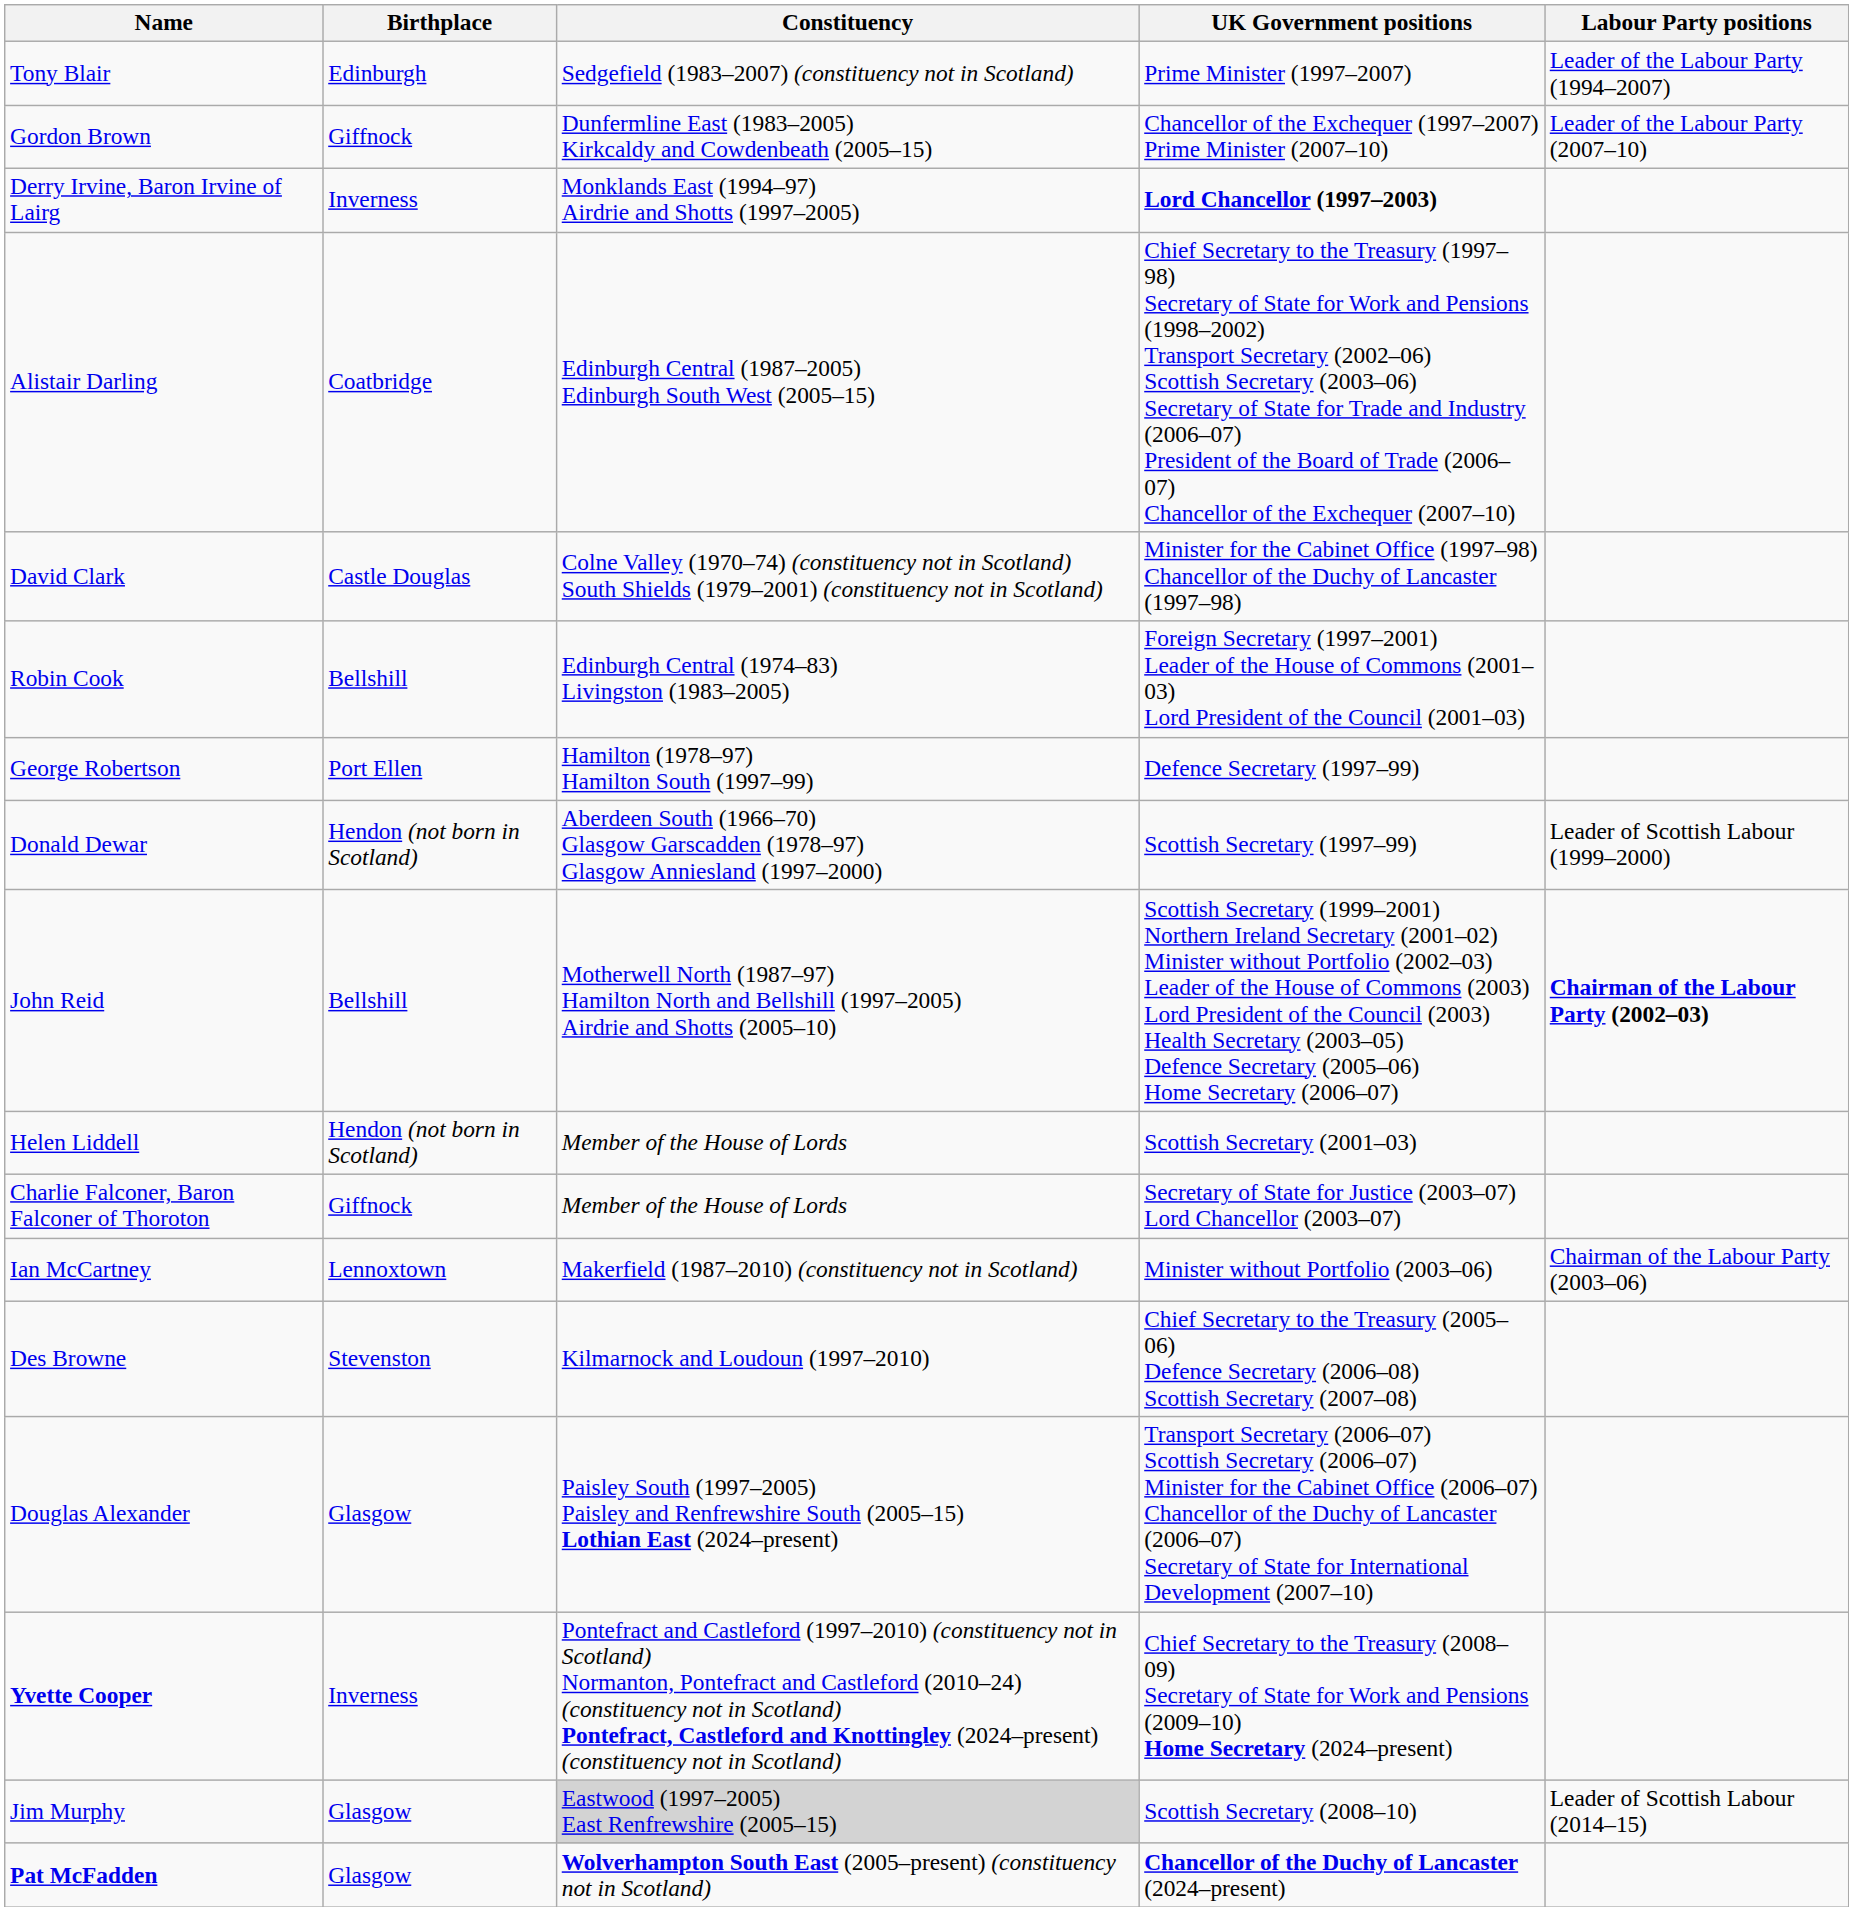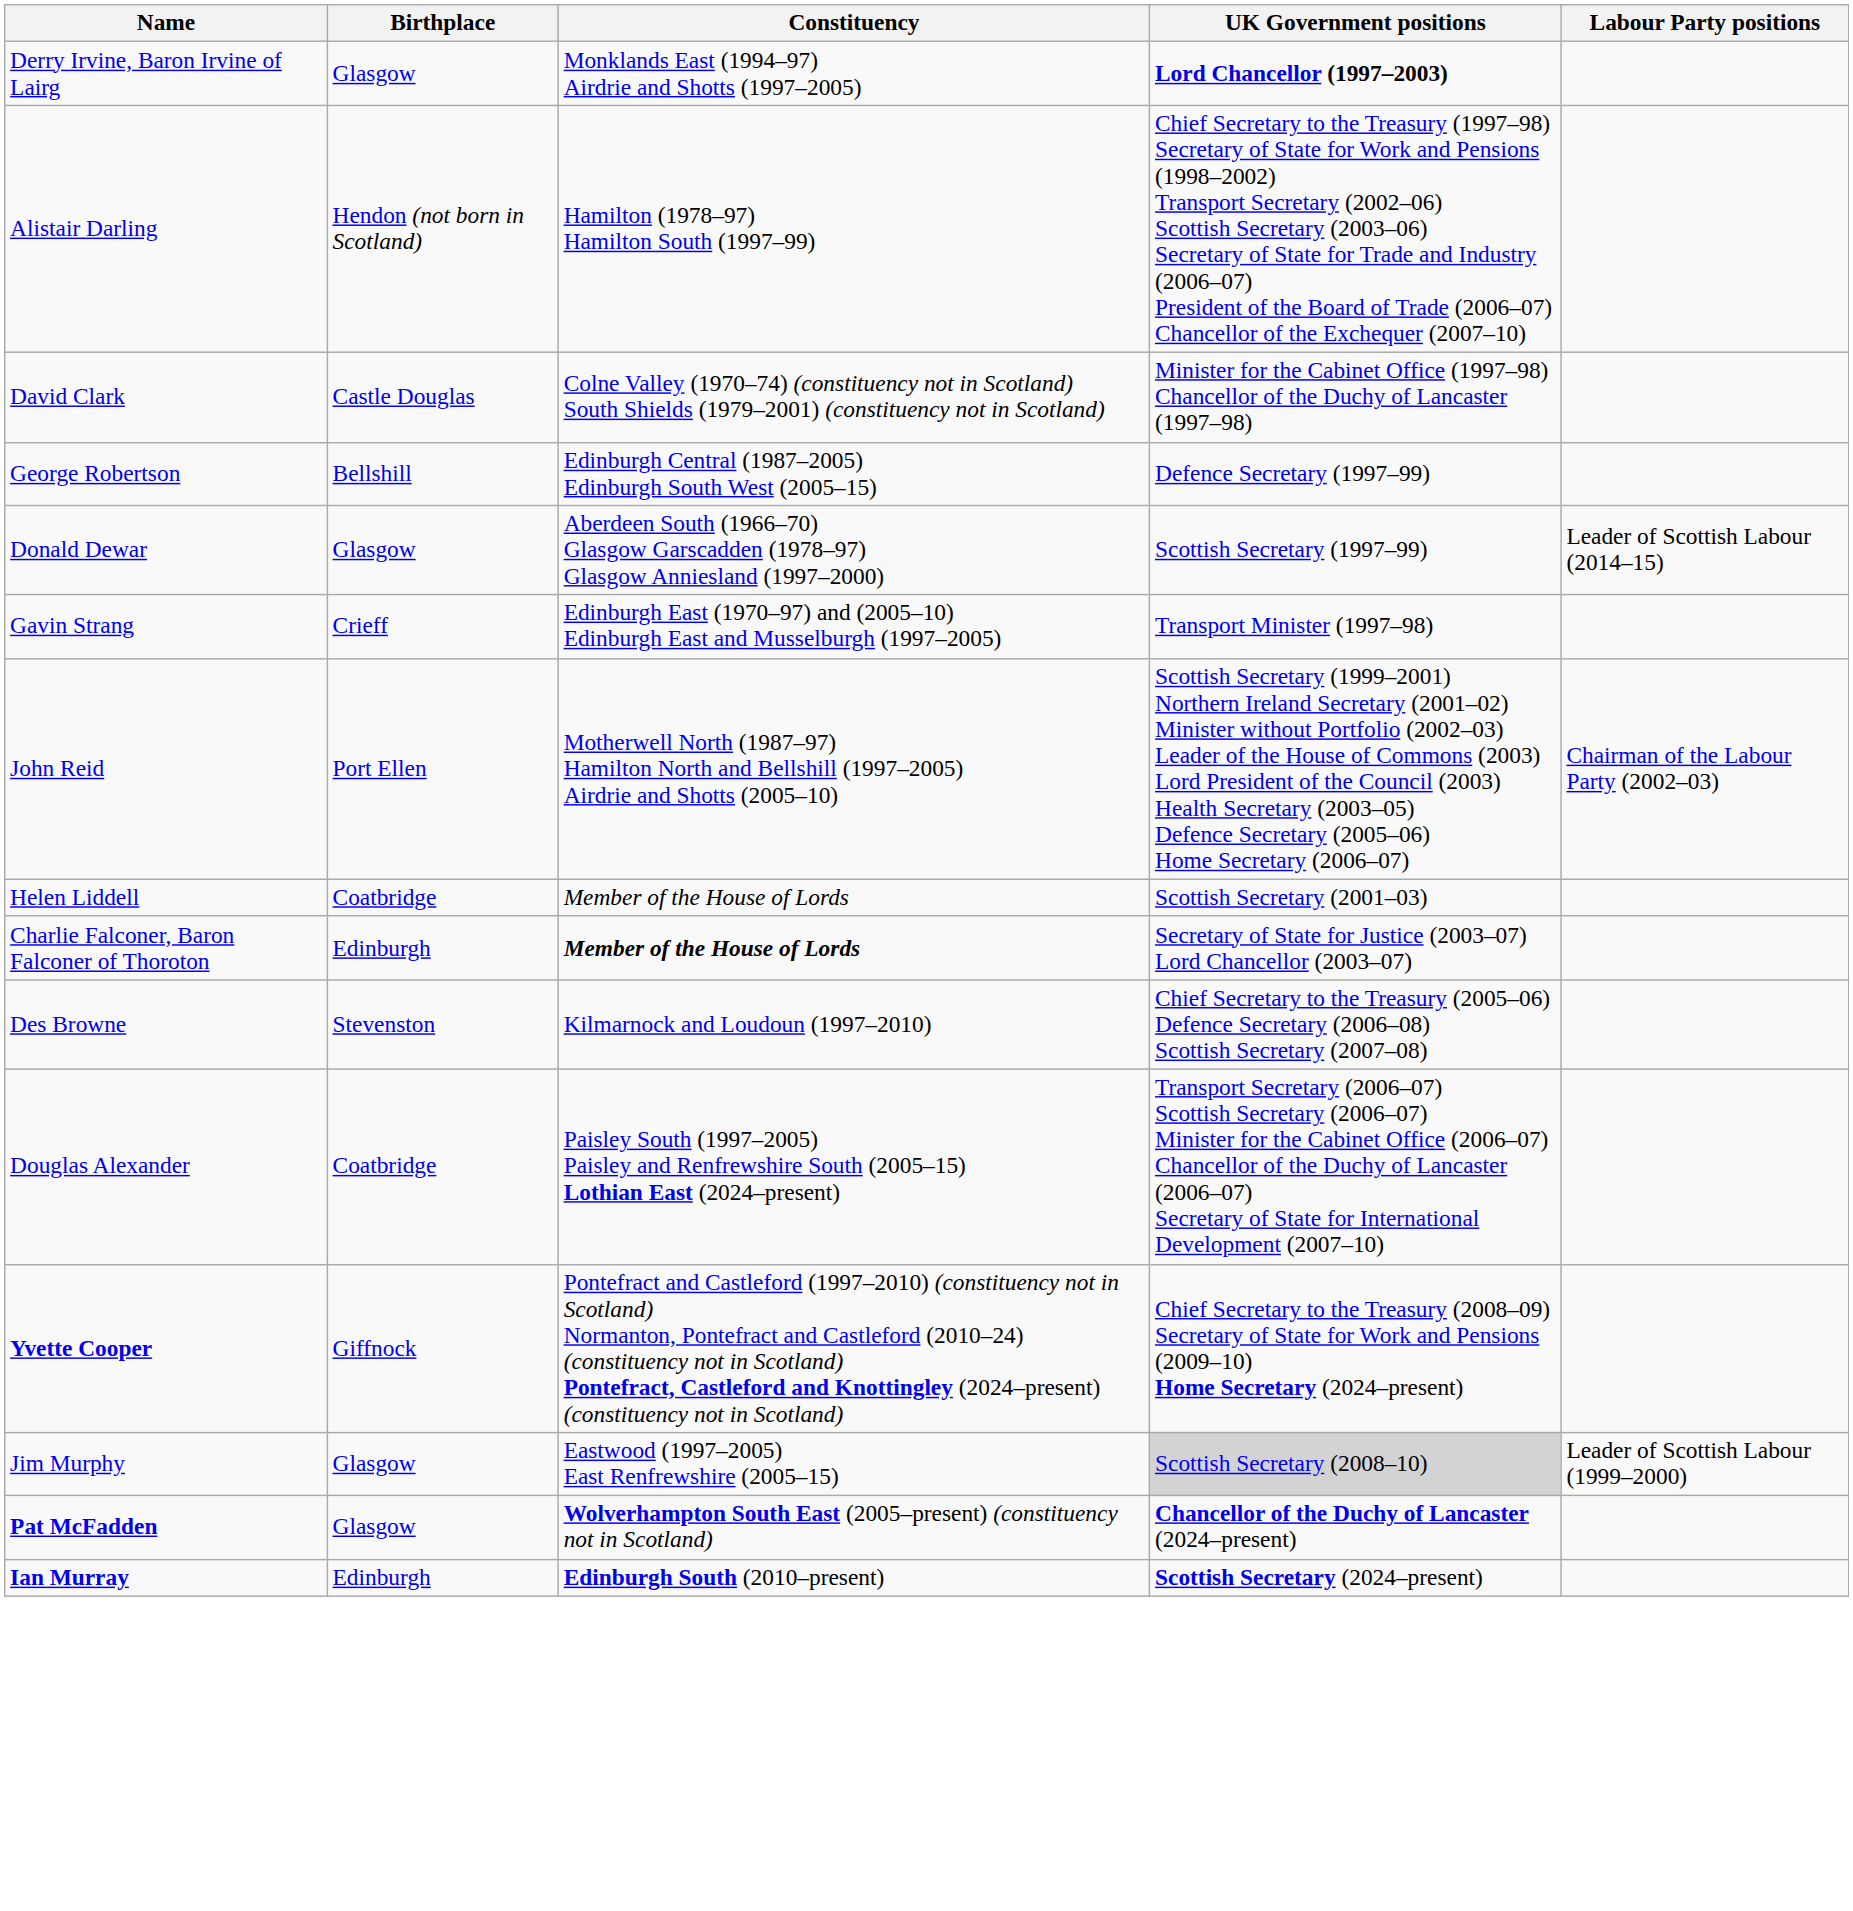- row: Tony Blair | Edinburgh | Sedgefield (1983–2007) (constituency not in Scotland) | Prime Minister (1997–2007) | Leader of the Labour Party (1994–2007)
- row: Gordon Brown | Giffnock | Dunfermline East (1983–2005) Kirkcaldy and Cowdenbeath (2005–15) | Chancellor of the Exchequer (1997–2007) Prime Minister (2007–10) | Leader of the Labour Party (2007–10)
Derry Irvine, Baron Irvine of Lairg | Birthplace: Inverness -> Glasgow
Alistair Darling | Birthplace: Coatbridge -> Hendon (not born in Scotland)
Alistair Darling | Constituency: Edinburgh Central (1987–2005) Edinburgh South West (2005–15) -> Hamilton (1978–97) Hamilton South (1997–99)
- row: Robin Cook | Bellshill | Edinburgh Central (1974–83) Livingston (1983–2005) | Foreign Secretary (1997–2001) Leader of the House of Commons (2001–03) Lord President of the Council (2001–03)
George Robertson | Birthplace: Port Ellen -> Bellshill
George Robertson | Constituency: Hamilton (1978–97) Hamilton South (1997–99) -> Edinburgh Central (1987–2005) Edinburgh South West (2005–15)
Donald Dewar | Birthplace: Hendon (not born in Scotland) -> Glasgow
Donald Dewar | Labour Party positions: Leader of Scottish Labour (1999–2000) -> Leader of Scottish Labour (2014–15)
+ row: Gavin Strang | Crieff | Edinburgh East (1970–97) and (2005–10) Edinburgh East and Musselburgh (1997–2005) | Transport Minister (1997–98)
John Reid | Birthplace: Bellshill -> Port Ellen
John Reid | Labour Party positions: bold -> normal
Helen Liddell | Birthplace: Hendon (not born in Scotland) -> Coatbridge
Charlie Falconer, Baron Falconer of Thoroton | Birthplace: Giffnock -> Edinburgh
Charlie Falconer, Baron Falconer of Thoroton | Constituency: normal -> bold
- row: Ian McCartney | Lennoxtown | Makerfield (1987–2010) (constituency not in Scotland) | Minister without Portfolio (2003–06) | Chairman of the Labour Party (2003–06)
Douglas Alexander | Birthplace: Glasgow -> Coatbridge
Yvette Cooper | Birthplace: Inverness -> Giffnock
Jim Murphy | Constituency: lightgrey background -> no background
Jim Murphy | UK Government positions: no background -> lightgrey background
Jim Murphy | Labour Party positions: Leader of Scottish Labour (2014–15) -> Leader of Scottish Labour (1999–2000)
+ row: Ian Murray | Edinburgh | Edinburgh South (2010–present) | Scottish Secretary (2024–present)
